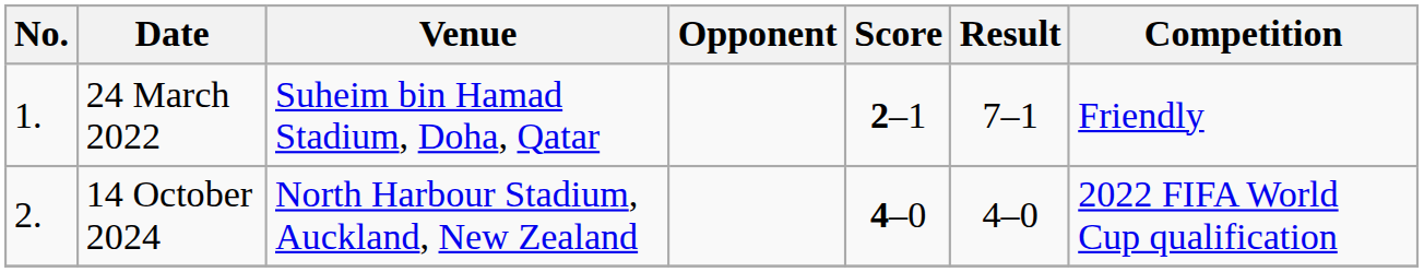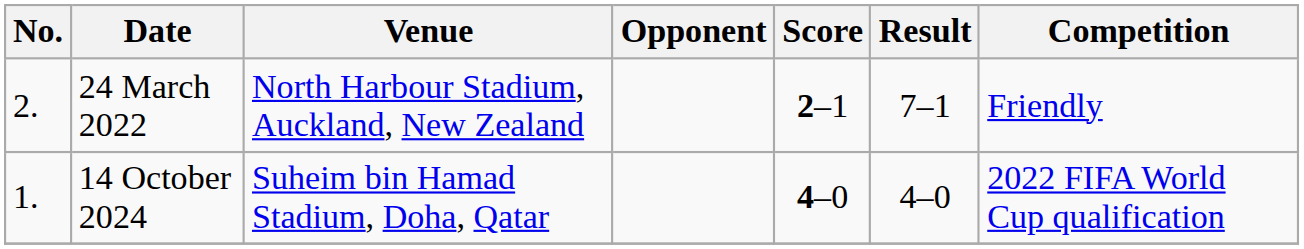24 March 2022 | No.: 1. -> 2.
24 March 2022 | Venue: Suheim bin Hamad Stadium, Doha, Qatar -> North Harbour Stadium, Auckland, New Zealand
14 October 2024 | No.: 2. -> 1.
14 October 2024 | Venue: North Harbour Stadium, Auckland, New Zealand -> Suheim bin Hamad Stadium, Doha, Qatar
